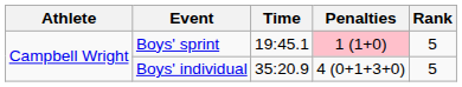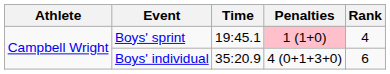Boys' sprint | Rank: 5 -> 4
Boys' individual | Rank: 5 -> 6
